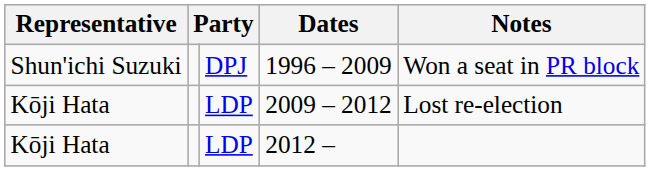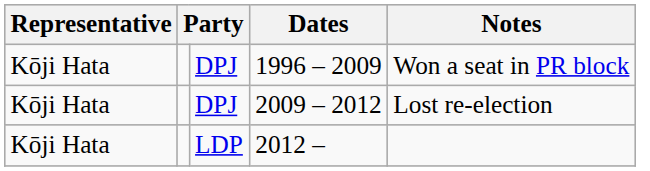1996 – 2009 | Representative: Shun'ichi Suzuki -> Kōji Hata
2009 – 2012 | column 3: LDP -> DPJ
